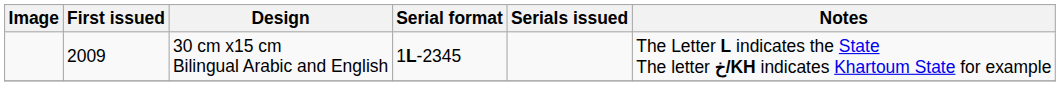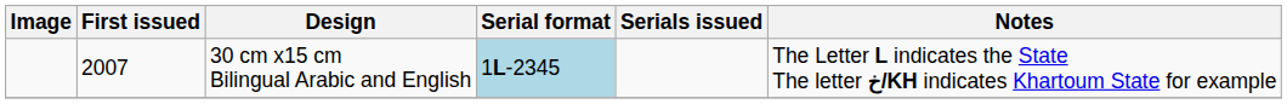30 cm x15 cm Bilingual Arabic and English | First issued: 2009 -> 2007
30 cm x15 cm Bilingual Arabic and English | Serial format: no background -> lightblue background
